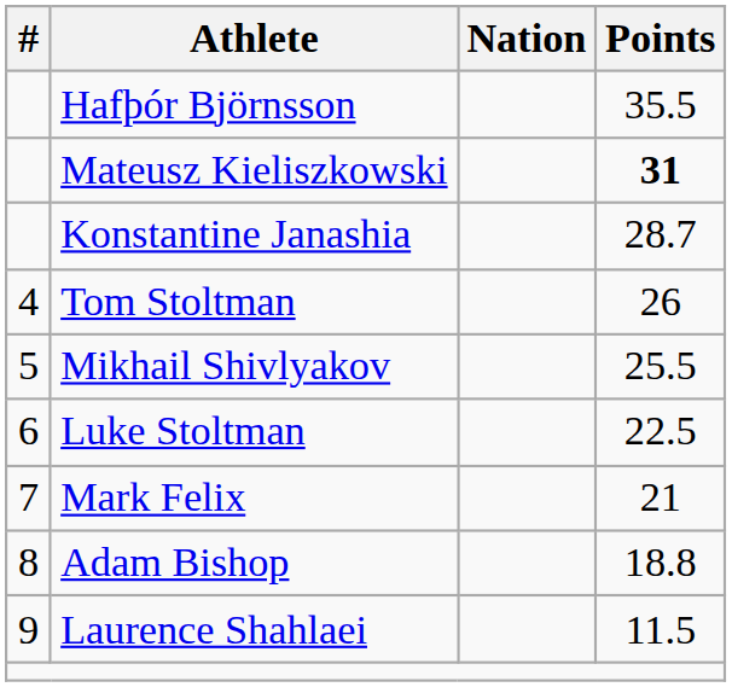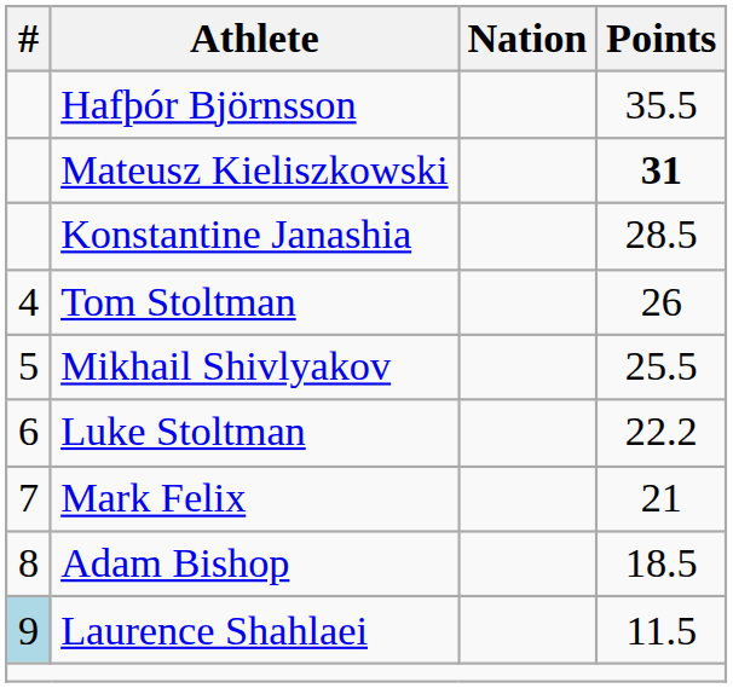Konstantine Janashia | Points: 28.7 -> 28.5
Luke Stoltman | Points: 22.5 -> 22.2
Adam Bishop | Points: 18.8 -> 18.5
Laurence Shahlaei | #: no background -> lightblue background
